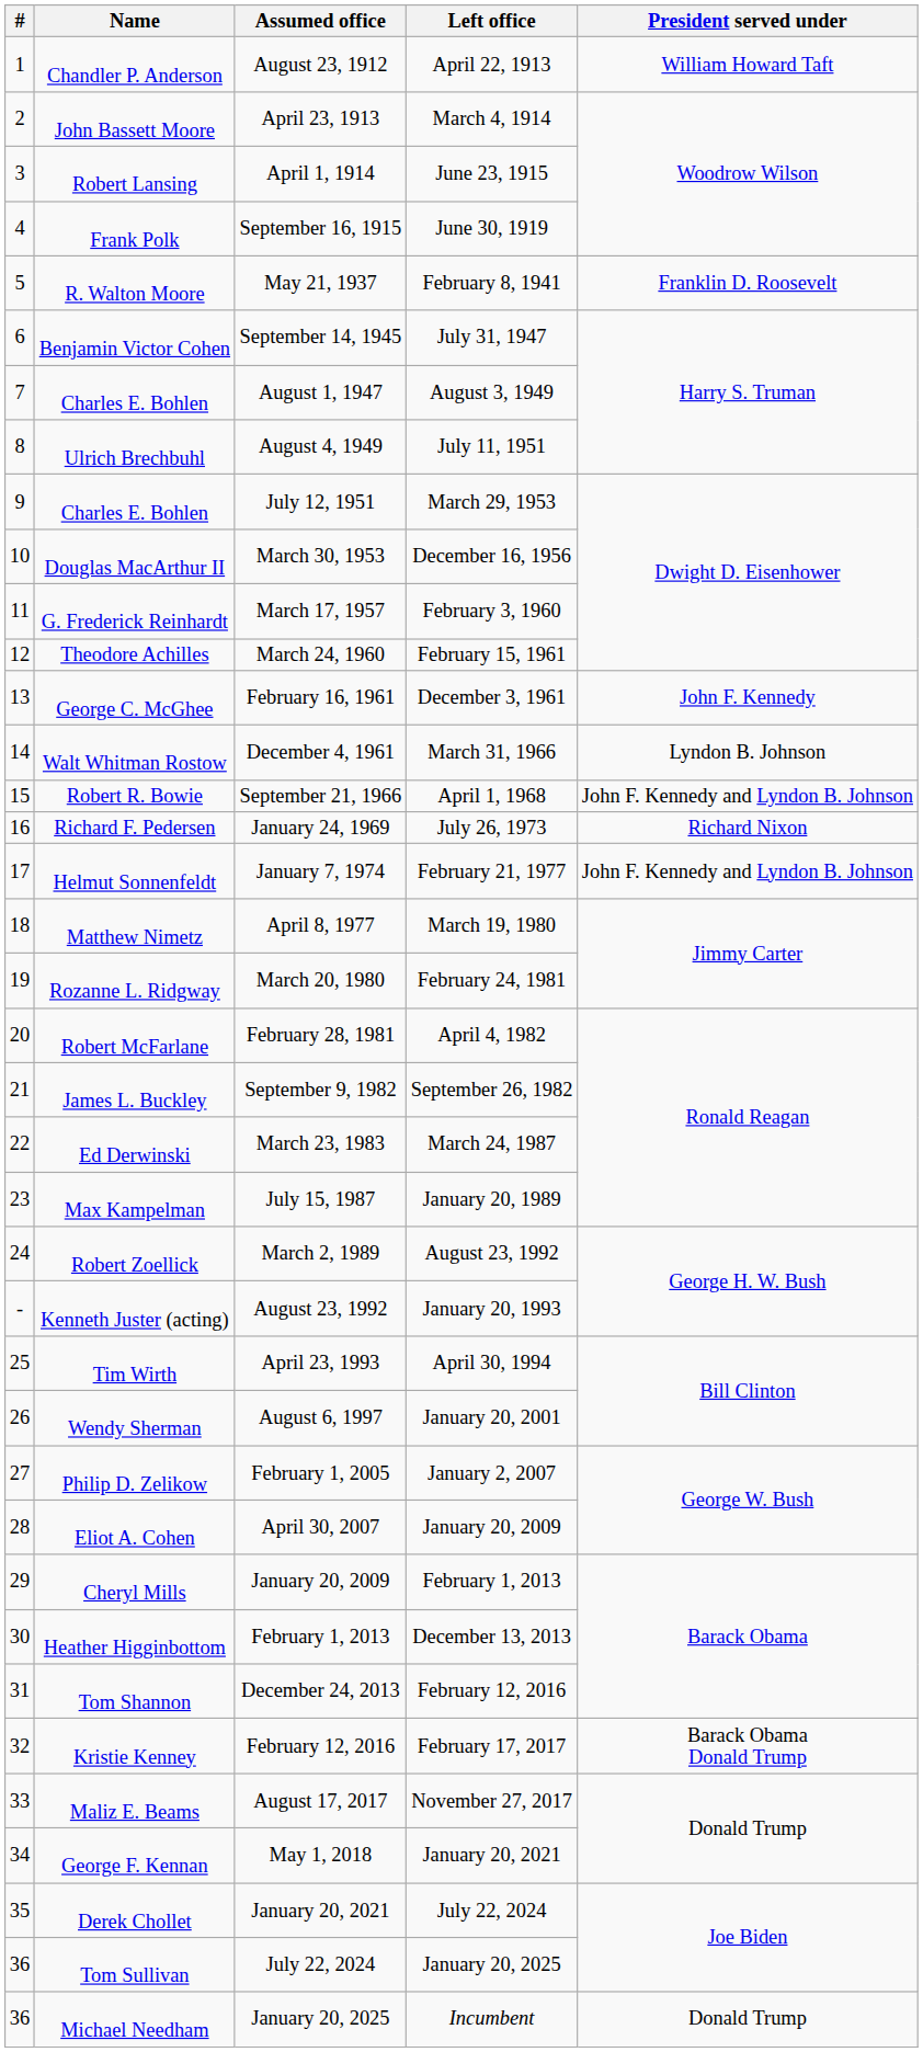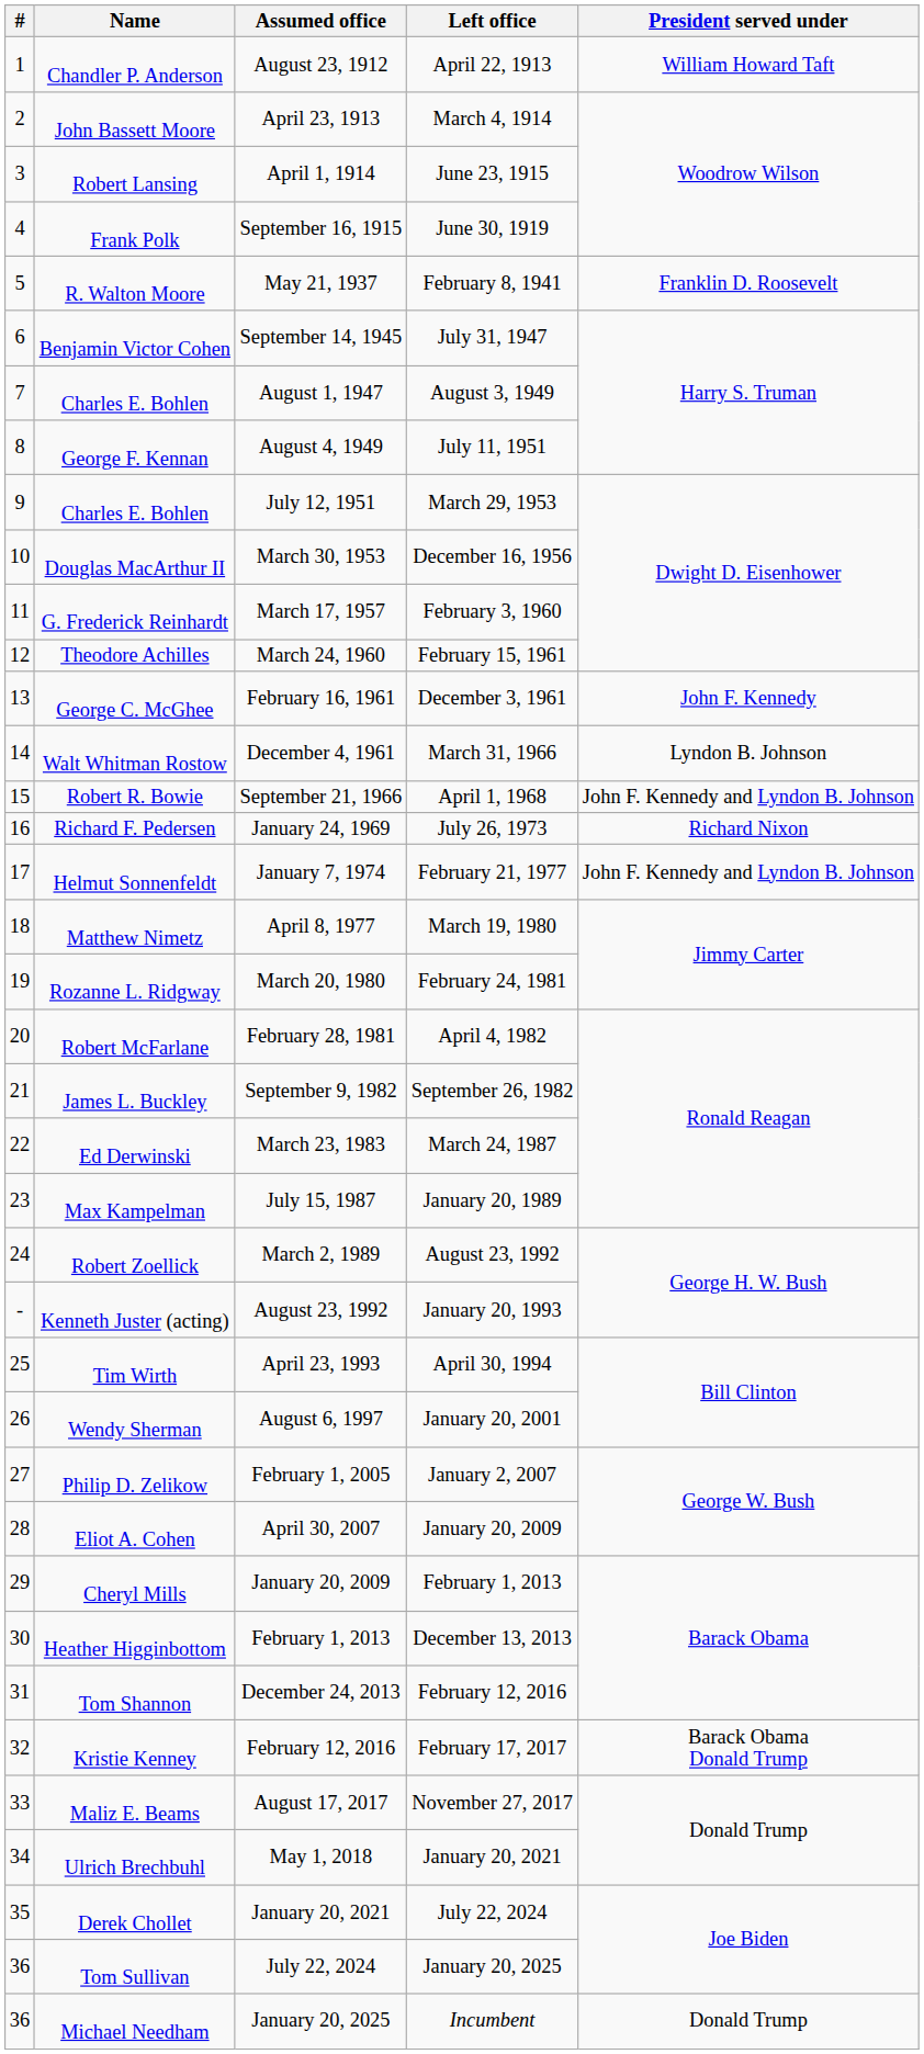August 4, 1949 | Name: Ulrich Brechbuhl -> George F. Kennan
May 1, 2018 | Name: George F. Kennan -> Ulrich Brechbuhl
